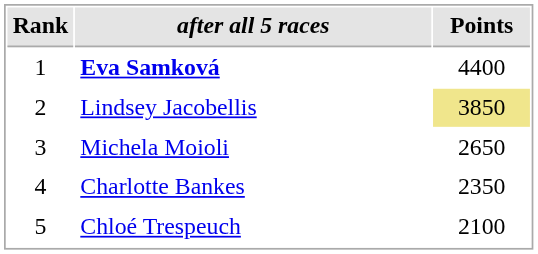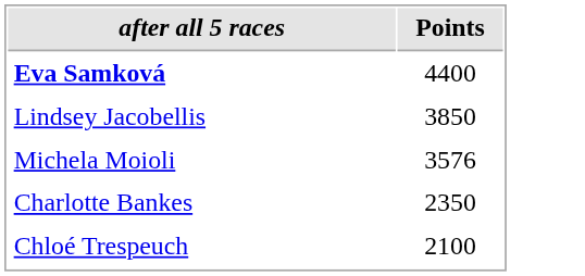- column: Rank | 1 | 2 | 3 | 4 | 5
Lindsey Jacobellis | Points: khaki background -> no background
Michela Moioli | Points: 2650 -> 3576
